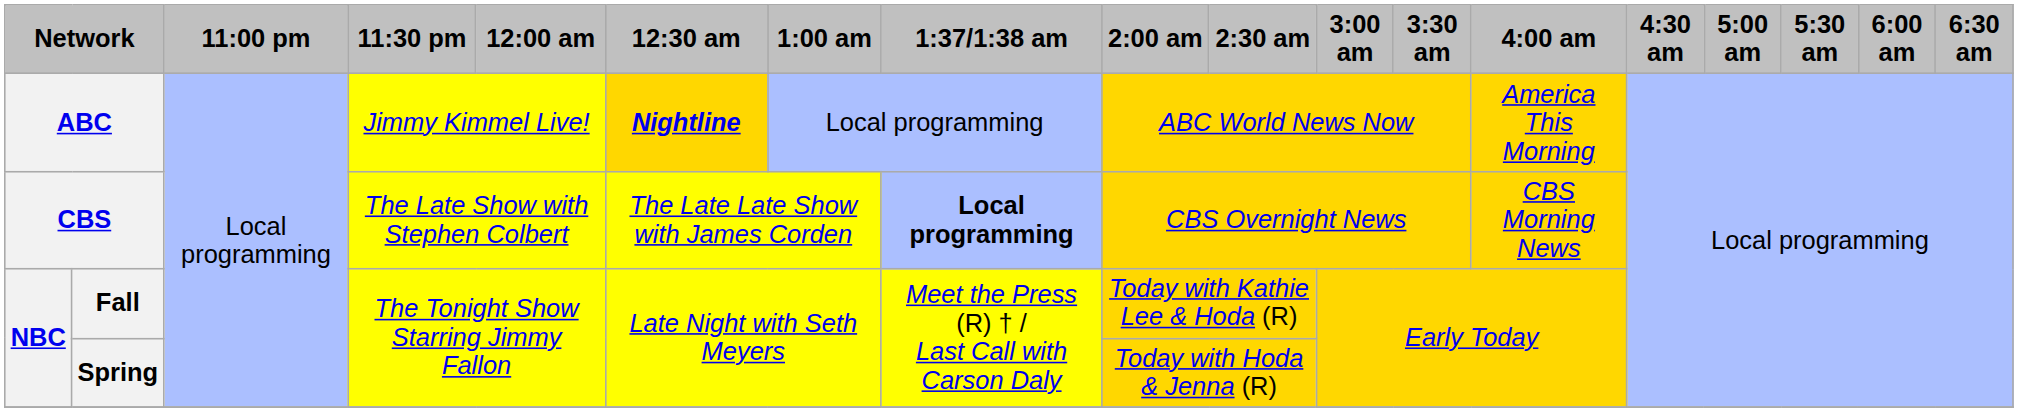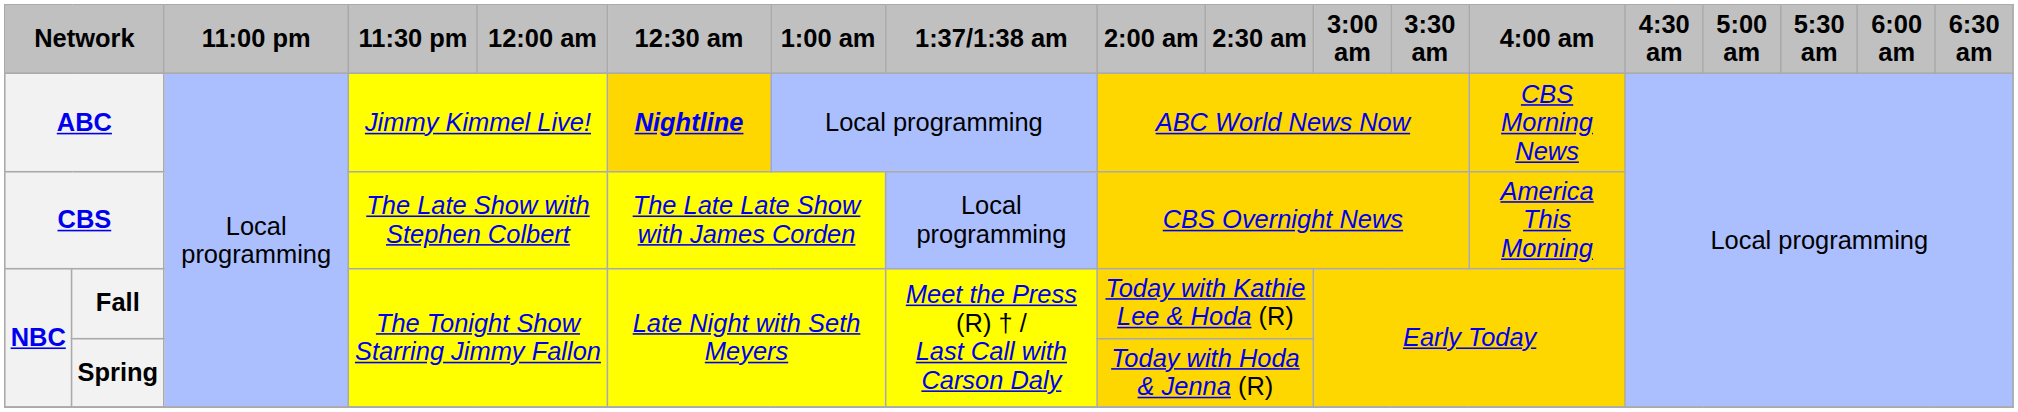ABC | 4:00 am: America This Morning -> CBS Morning News
CBS | 1:37/1:38 am: bold -> normal
CBS | 4:00 am: CBS Morning News -> America This Morning
